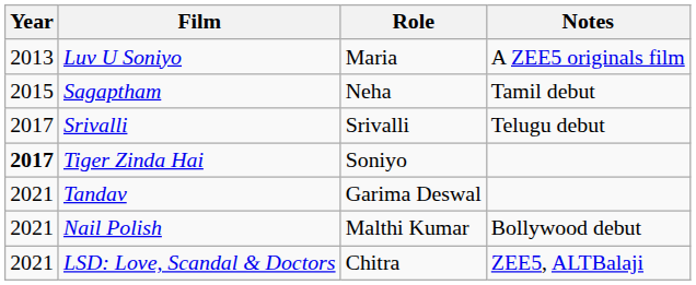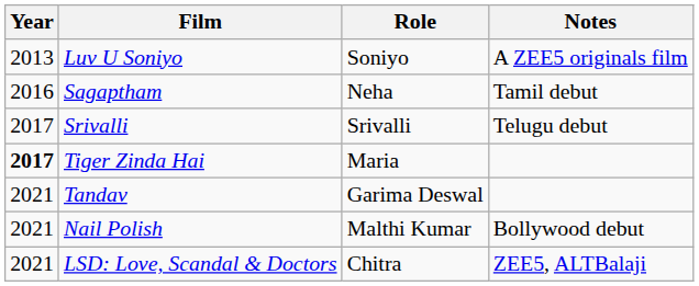Luv U Soniyo | Role: Maria -> Soniyo
Sagaptham | Year: 2015 -> 2016
Tiger Zinda Hai | Role: Soniyo -> Maria
